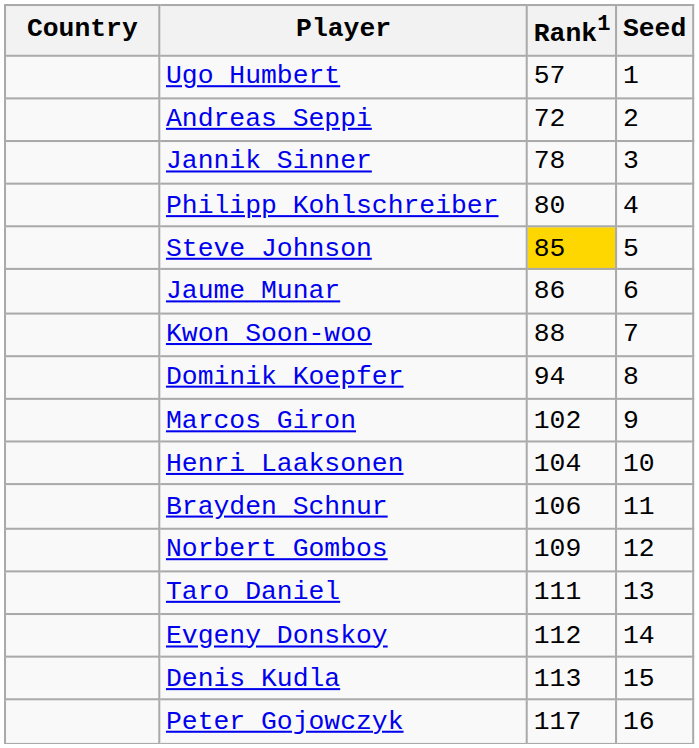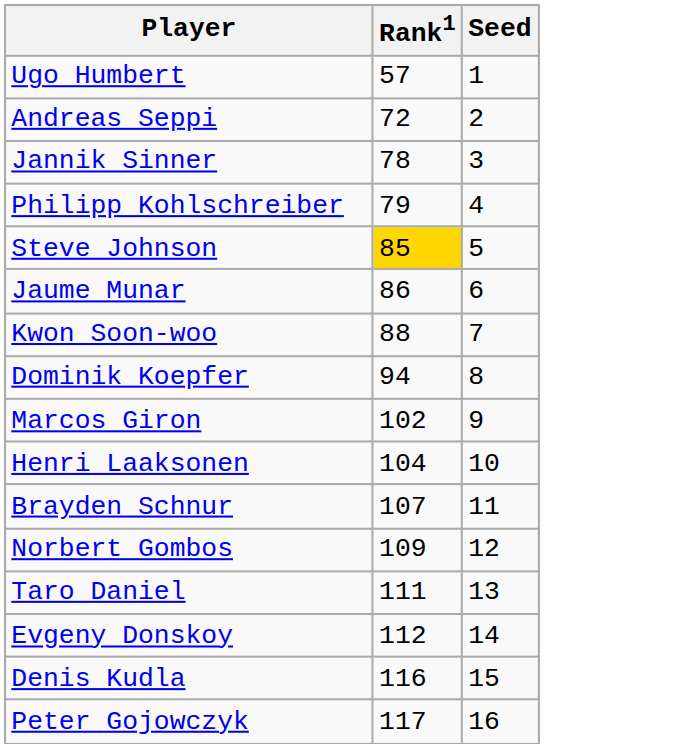- column: Country
Philipp Kohlschreiber | Rank1: 80 -> 79
Brayden Schnur | Rank1: 106 -> 107
Denis Kudla | Rank1: 113 -> 116
